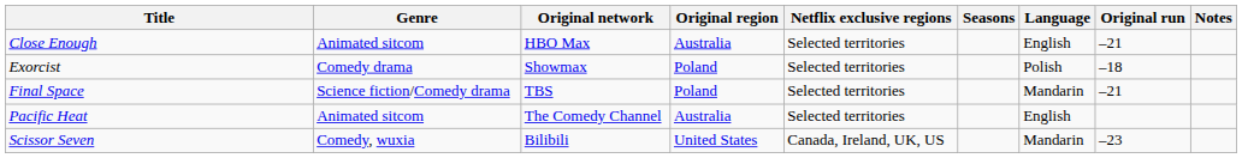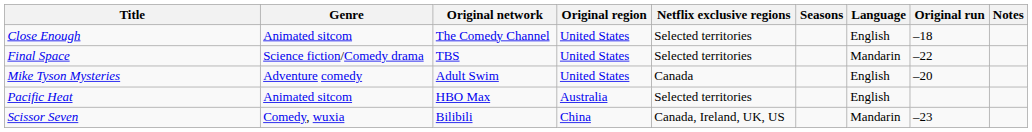Close Enough | Original network: HBO Max -> The Comedy Channel
Close Enough | Original region: Australia -> United States
Close Enough | Original run: –21 -> –18
- row: Exorcist | Comedy drama | Showmax | Poland | Selected territories | Polish | –18
Final Space | Original region: Poland -> United States
Final Space | Original run: –21 -> –22
+ row: Mike Tyson Mysteries | Adventure comedy | Adult Swim | United States | Canada | English | –20
Pacific Heat | Original network: The Comedy Channel -> HBO Max
Scissor Seven | Original region: United States -> China
